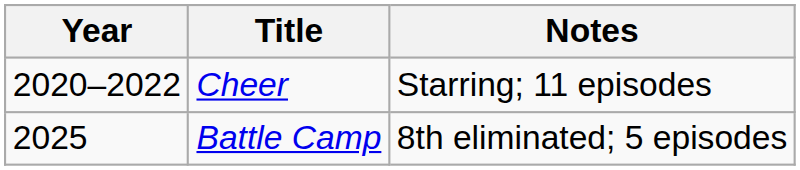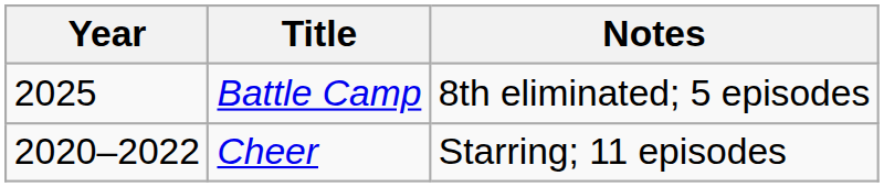rows swapped: Cheer <-> Battle Camp
